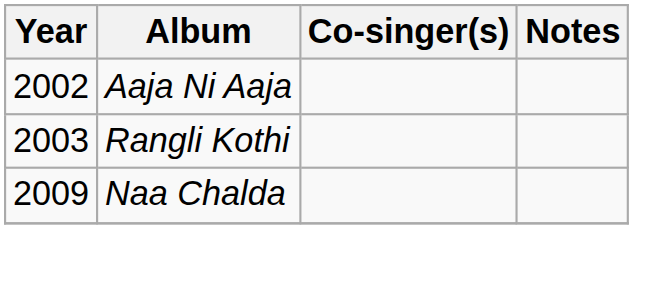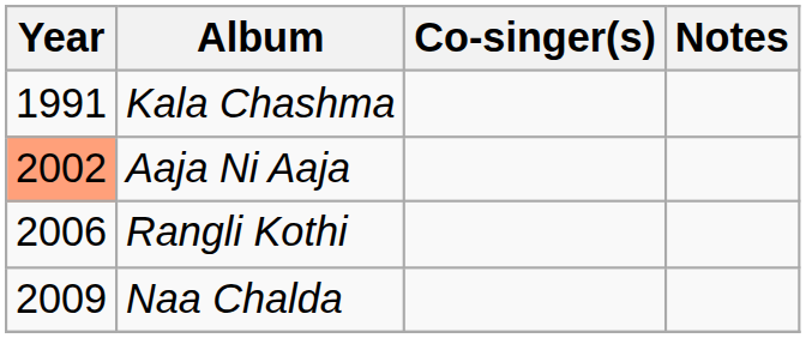+ row: 1991 | Kala Chashma
Aaja Ni Aaja | Year: no background -> lightsalmon background
Rangli Kothi | Year: 2003 -> 2006
